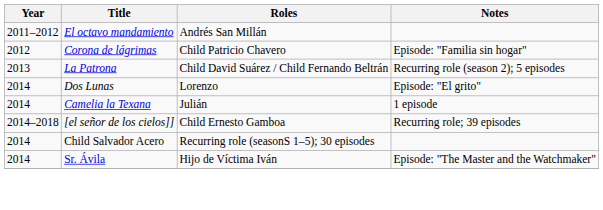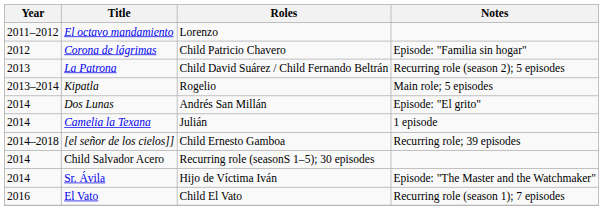El octavo mandamiento | Roles: Andrés San Millán -> Lorenzo
+ row: 2013–2014 | Kipatla | Rogelio | Main role; 5 episodes
Dos Lunas | Roles: Lorenzo -> Andrés San Millán
+ row: 2016 | El Vato | Child El Vato | Recurring role (season 1); 7 episodes
